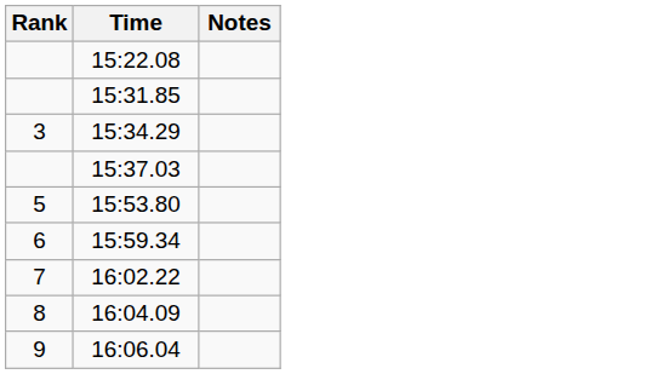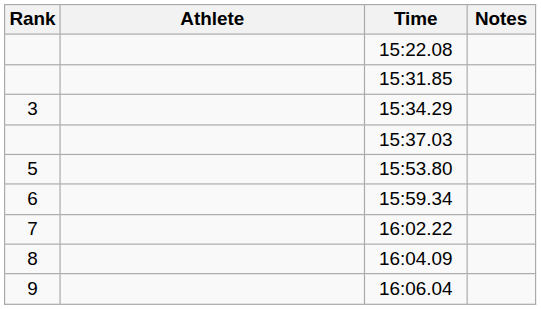+ column: Athlete
